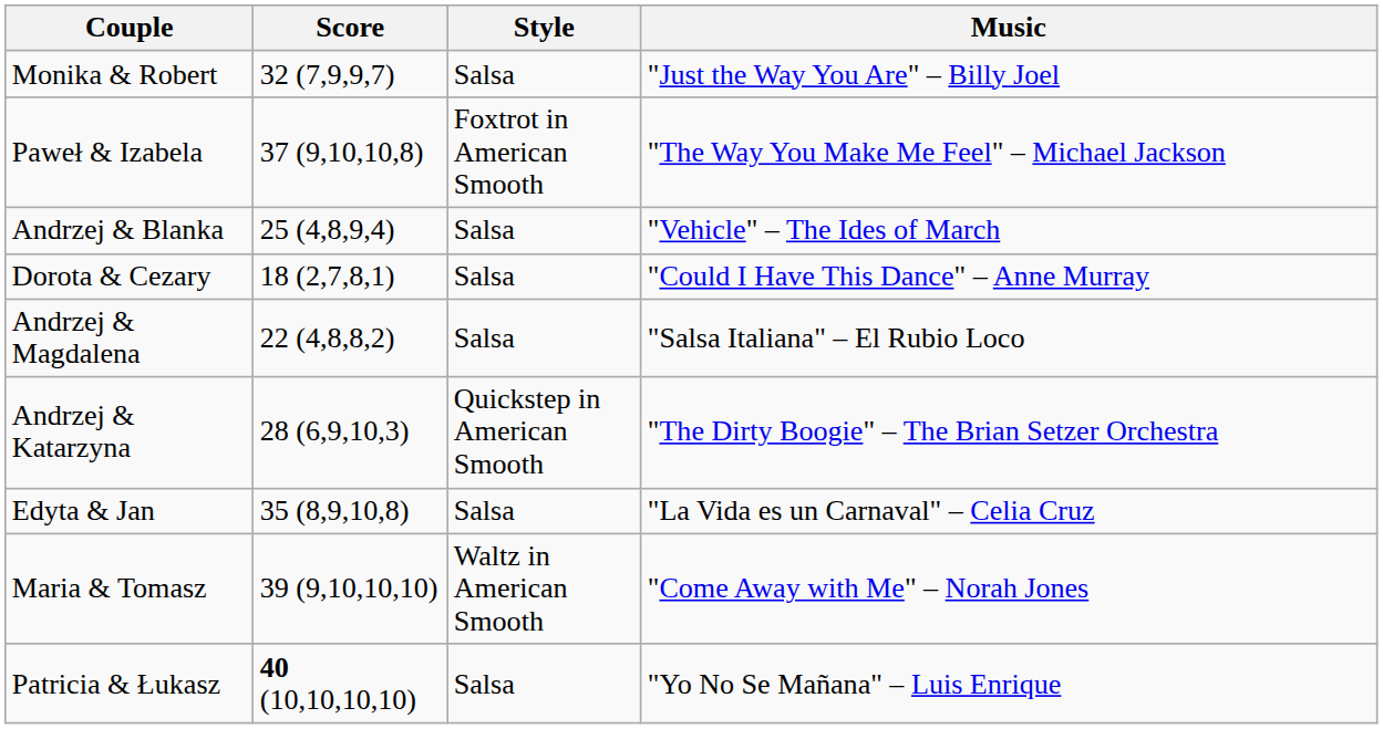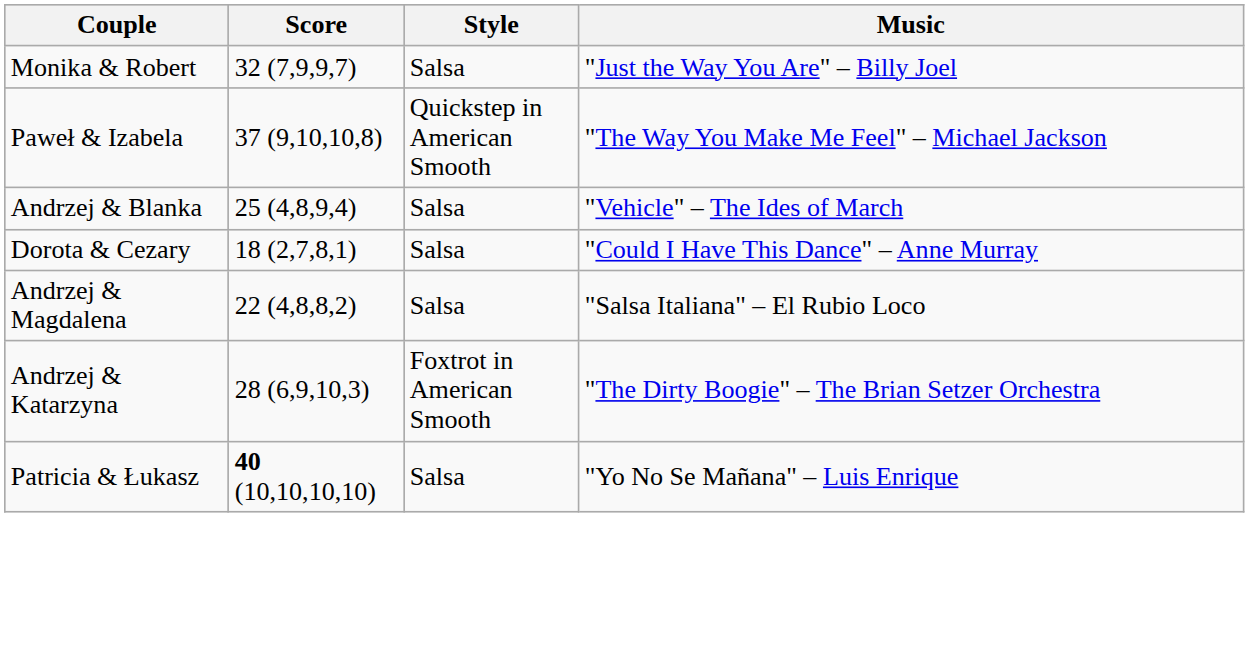Paweł & Izabela | Style: Foxtrot in American Smooth -> Quickstep in American Smooth
Andrzej & Katarzyna | Style: Quickstep in American Smooth -> Foxtrot in American Smooth
- row: Edyta & Jan | 35 (8,9,10,8) | Salsa | "La Vida es un Carnaval" – Celia Cruz
- row: Maria & Tomasz | 39 (9,10,10,10) | Waltz in American Smooth | "Come Away with Me" – Norah Jones
